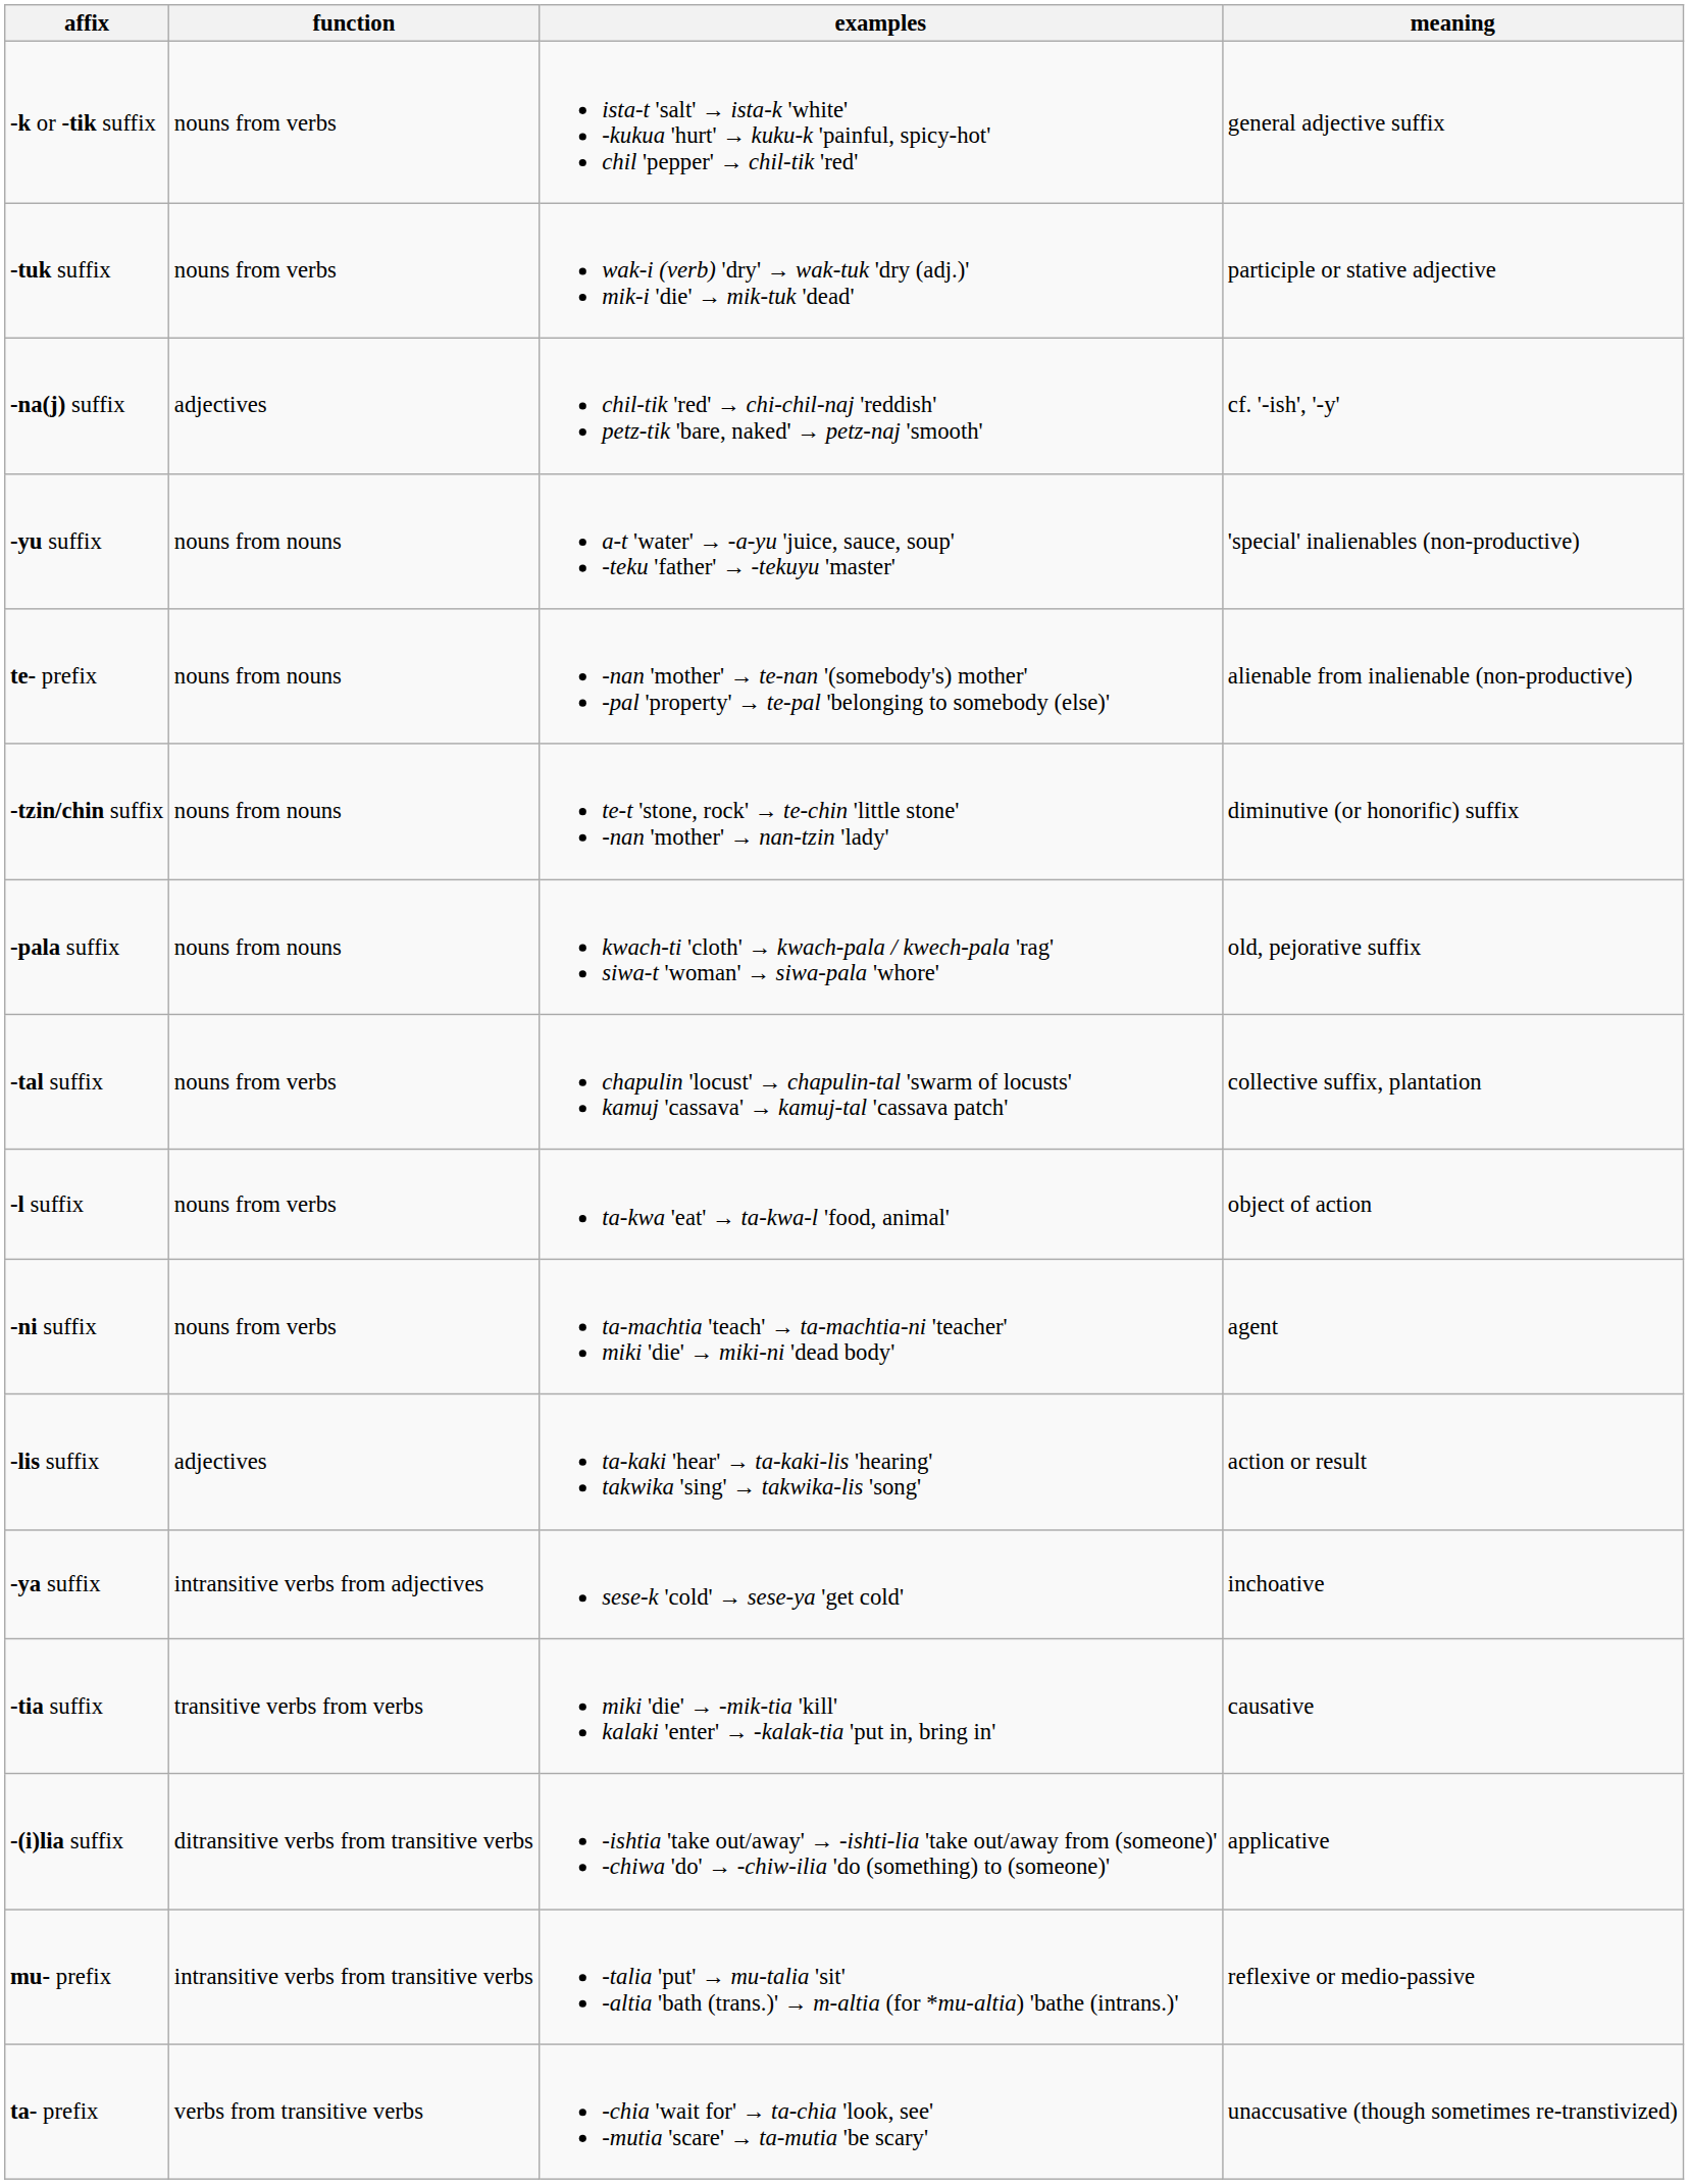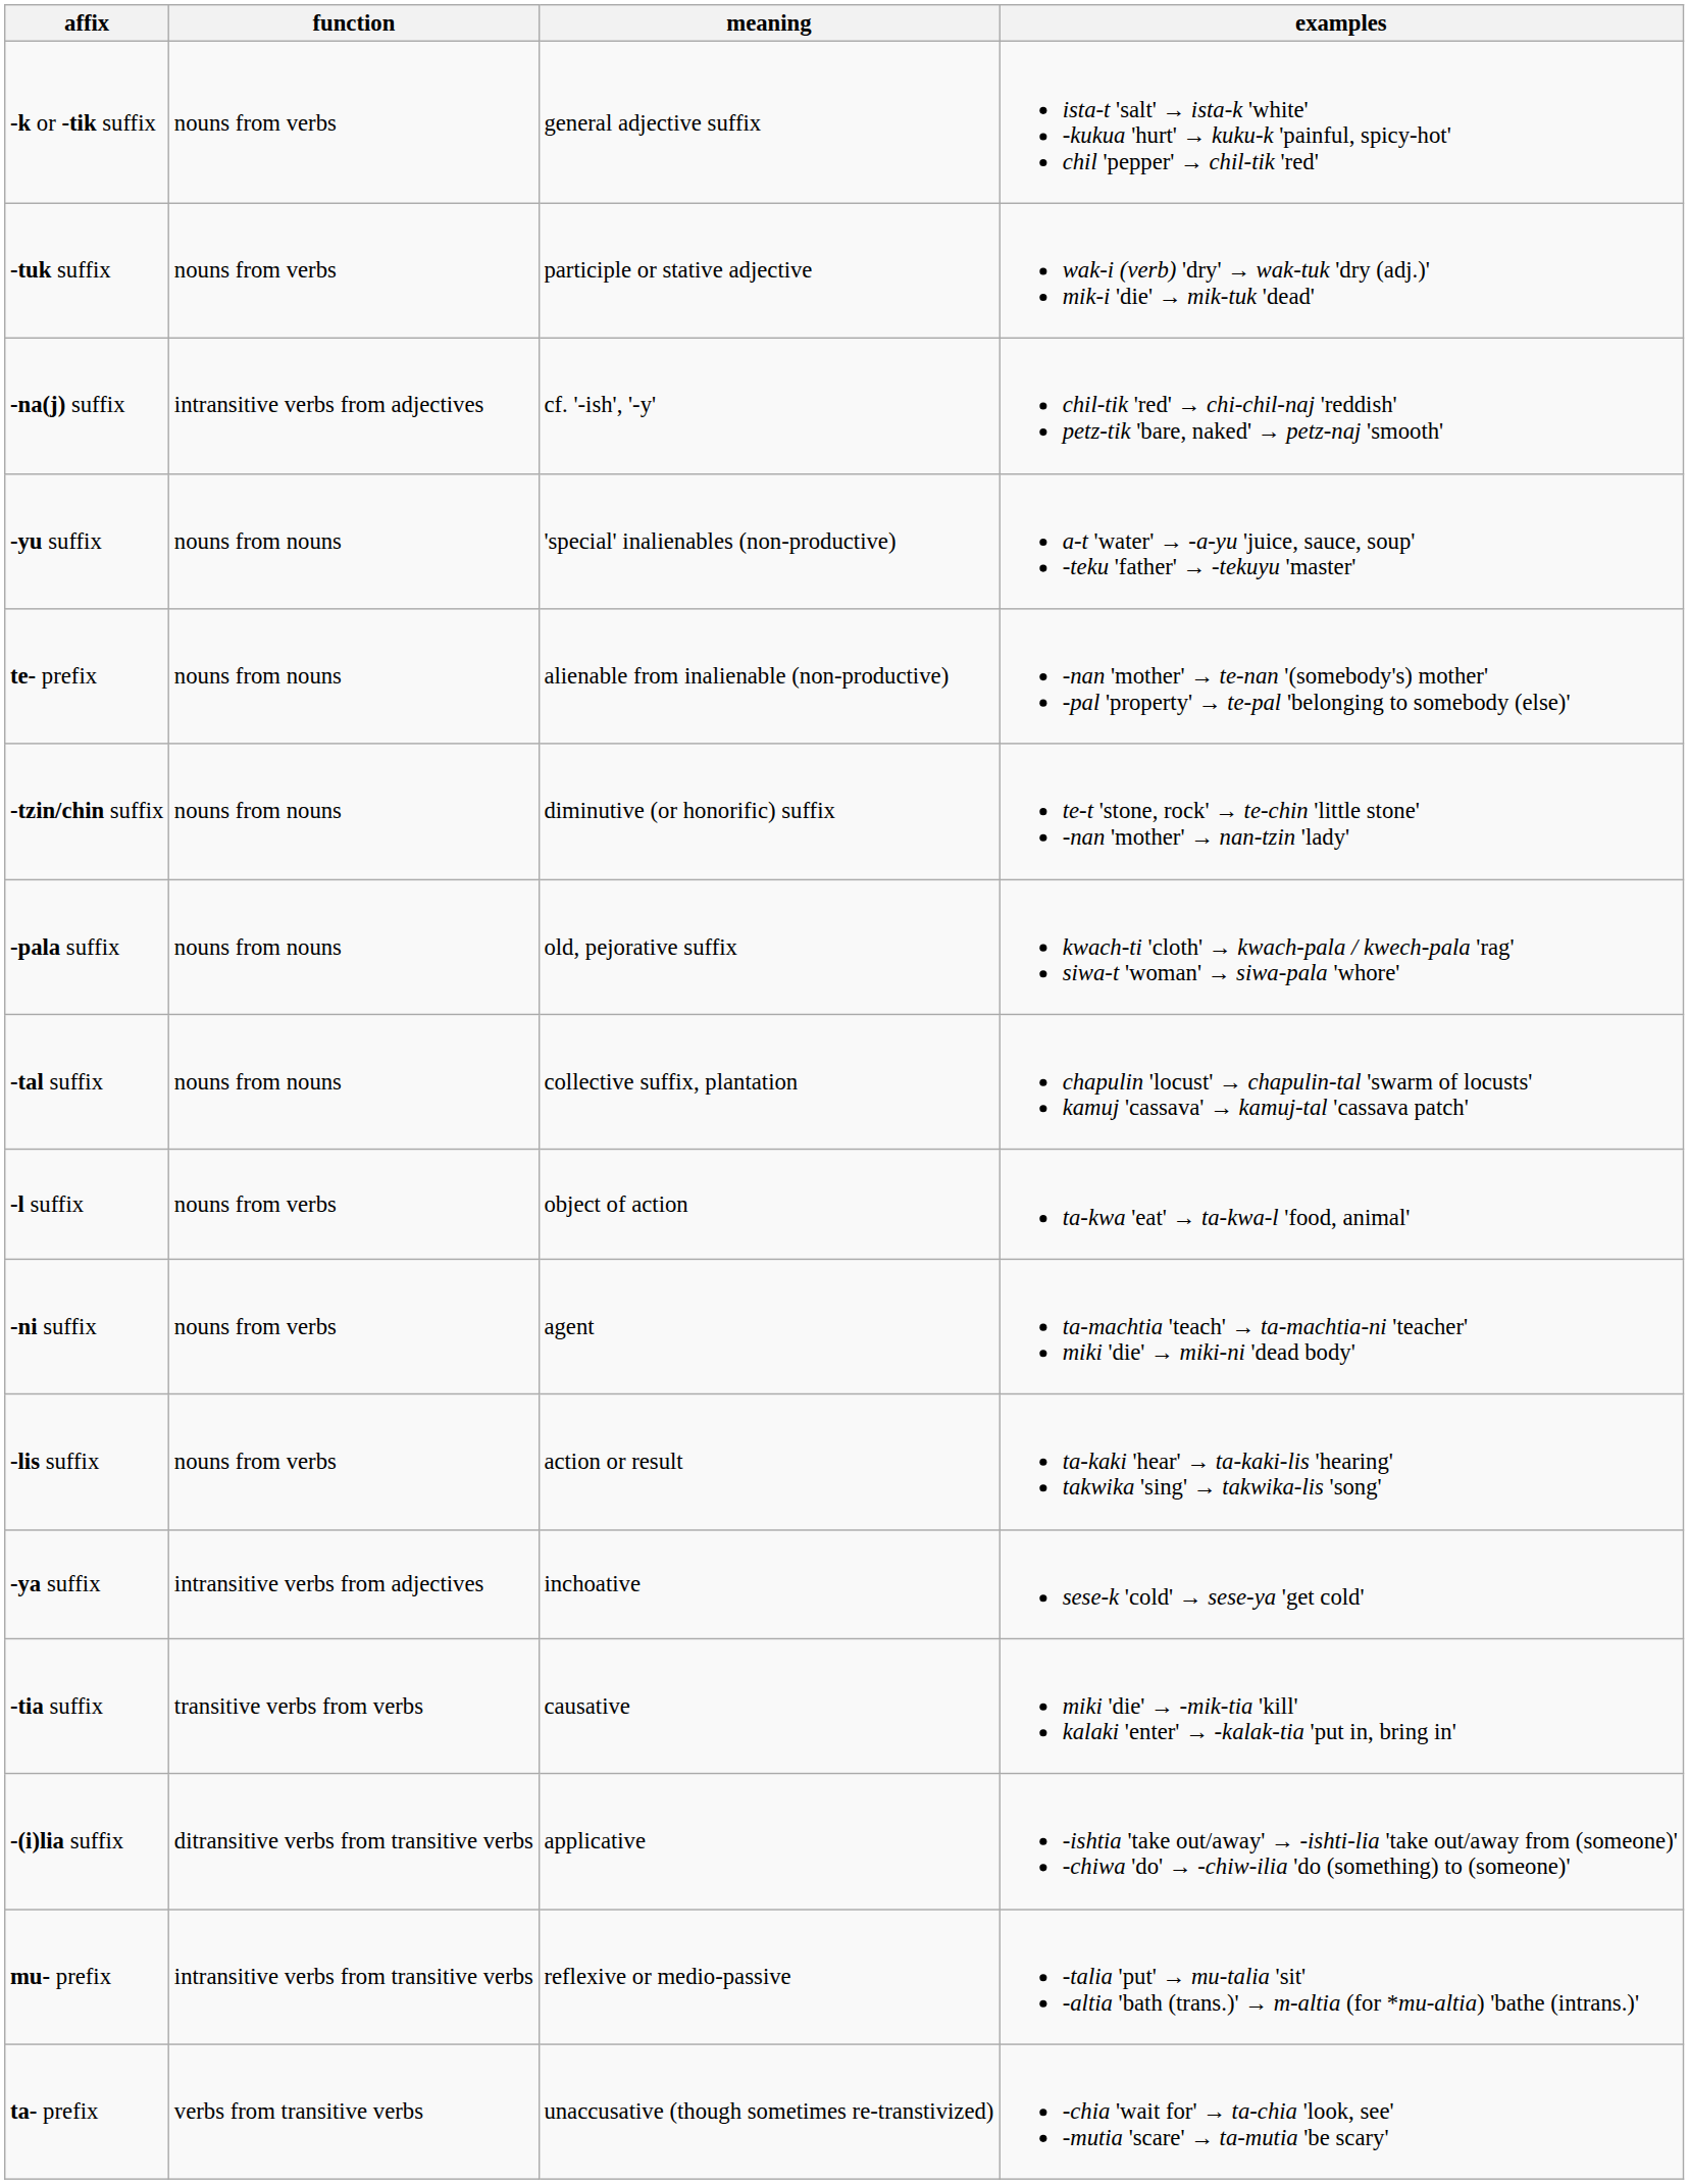columns swapped: meaning <-> examples
-na(j) suffix | function: adjectives -> intransitive verbs from adjectives
-tal suffix | function: nouns from verbs -> nouns from nouns
-lis suffix | function: adjectives -> nouns from verbs
